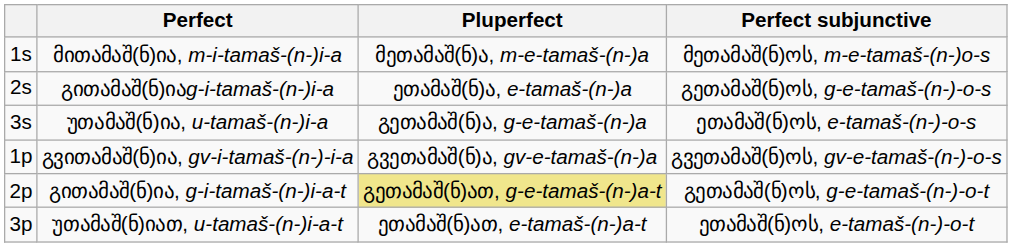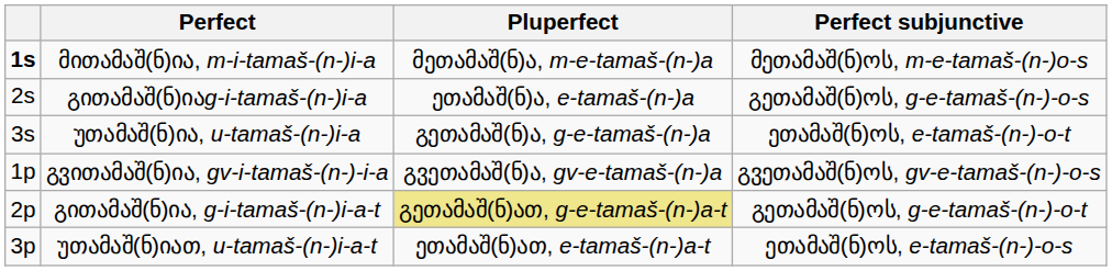მითამაშ(ნ)ია, m-i-tamaš-(n-)i-a | column 1: normal -> bold
უთამაშ(ნ)ია, u-tamaš-(n-)i-a | Perfect subjunctive: ეთამაშ(ნ)ოს, e-tamaš-(n-)-o-s -> ეთამაშ(ნ)ოს, e-tamaš-(n-)-o-t
უთამაშ(ნ)იათ, u-tamaš-(n-)i-a-t | Perfect subjunctive: ეთამაშ(ნ)ოს, e-tamaš-(n-)-o-t -> ეთამაშ(ნ)ოს, e-tamaš-(n-)-o-s
